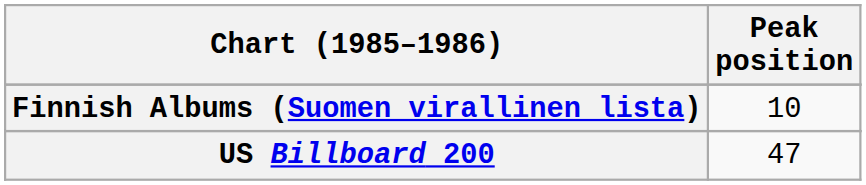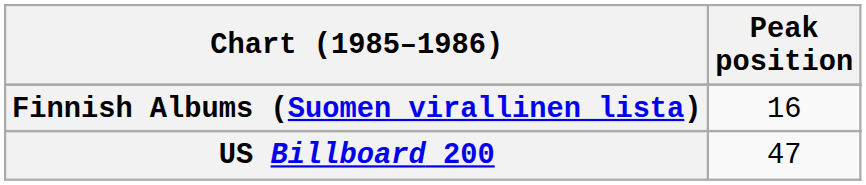Finnish Albums (Suomen virallinen lista) | Peak position: 10 -> 16
